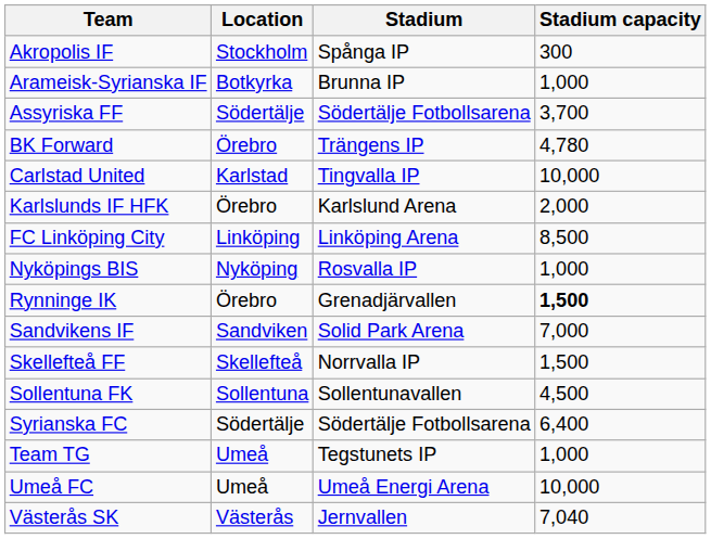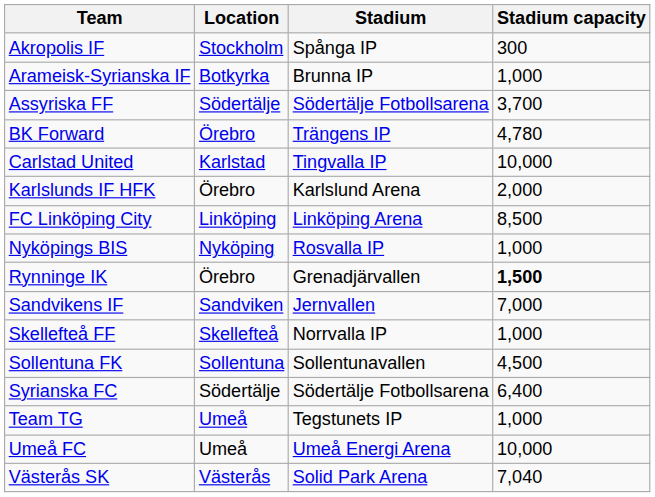Sandvikens IF | Stadium: Solid Park Arena -> Jernvallen
Skellefteå FF | Stadium capacity: 1,500 -> 1,000
Västerås SK | Stadium: Jernvallen -> Solid Park Arena
